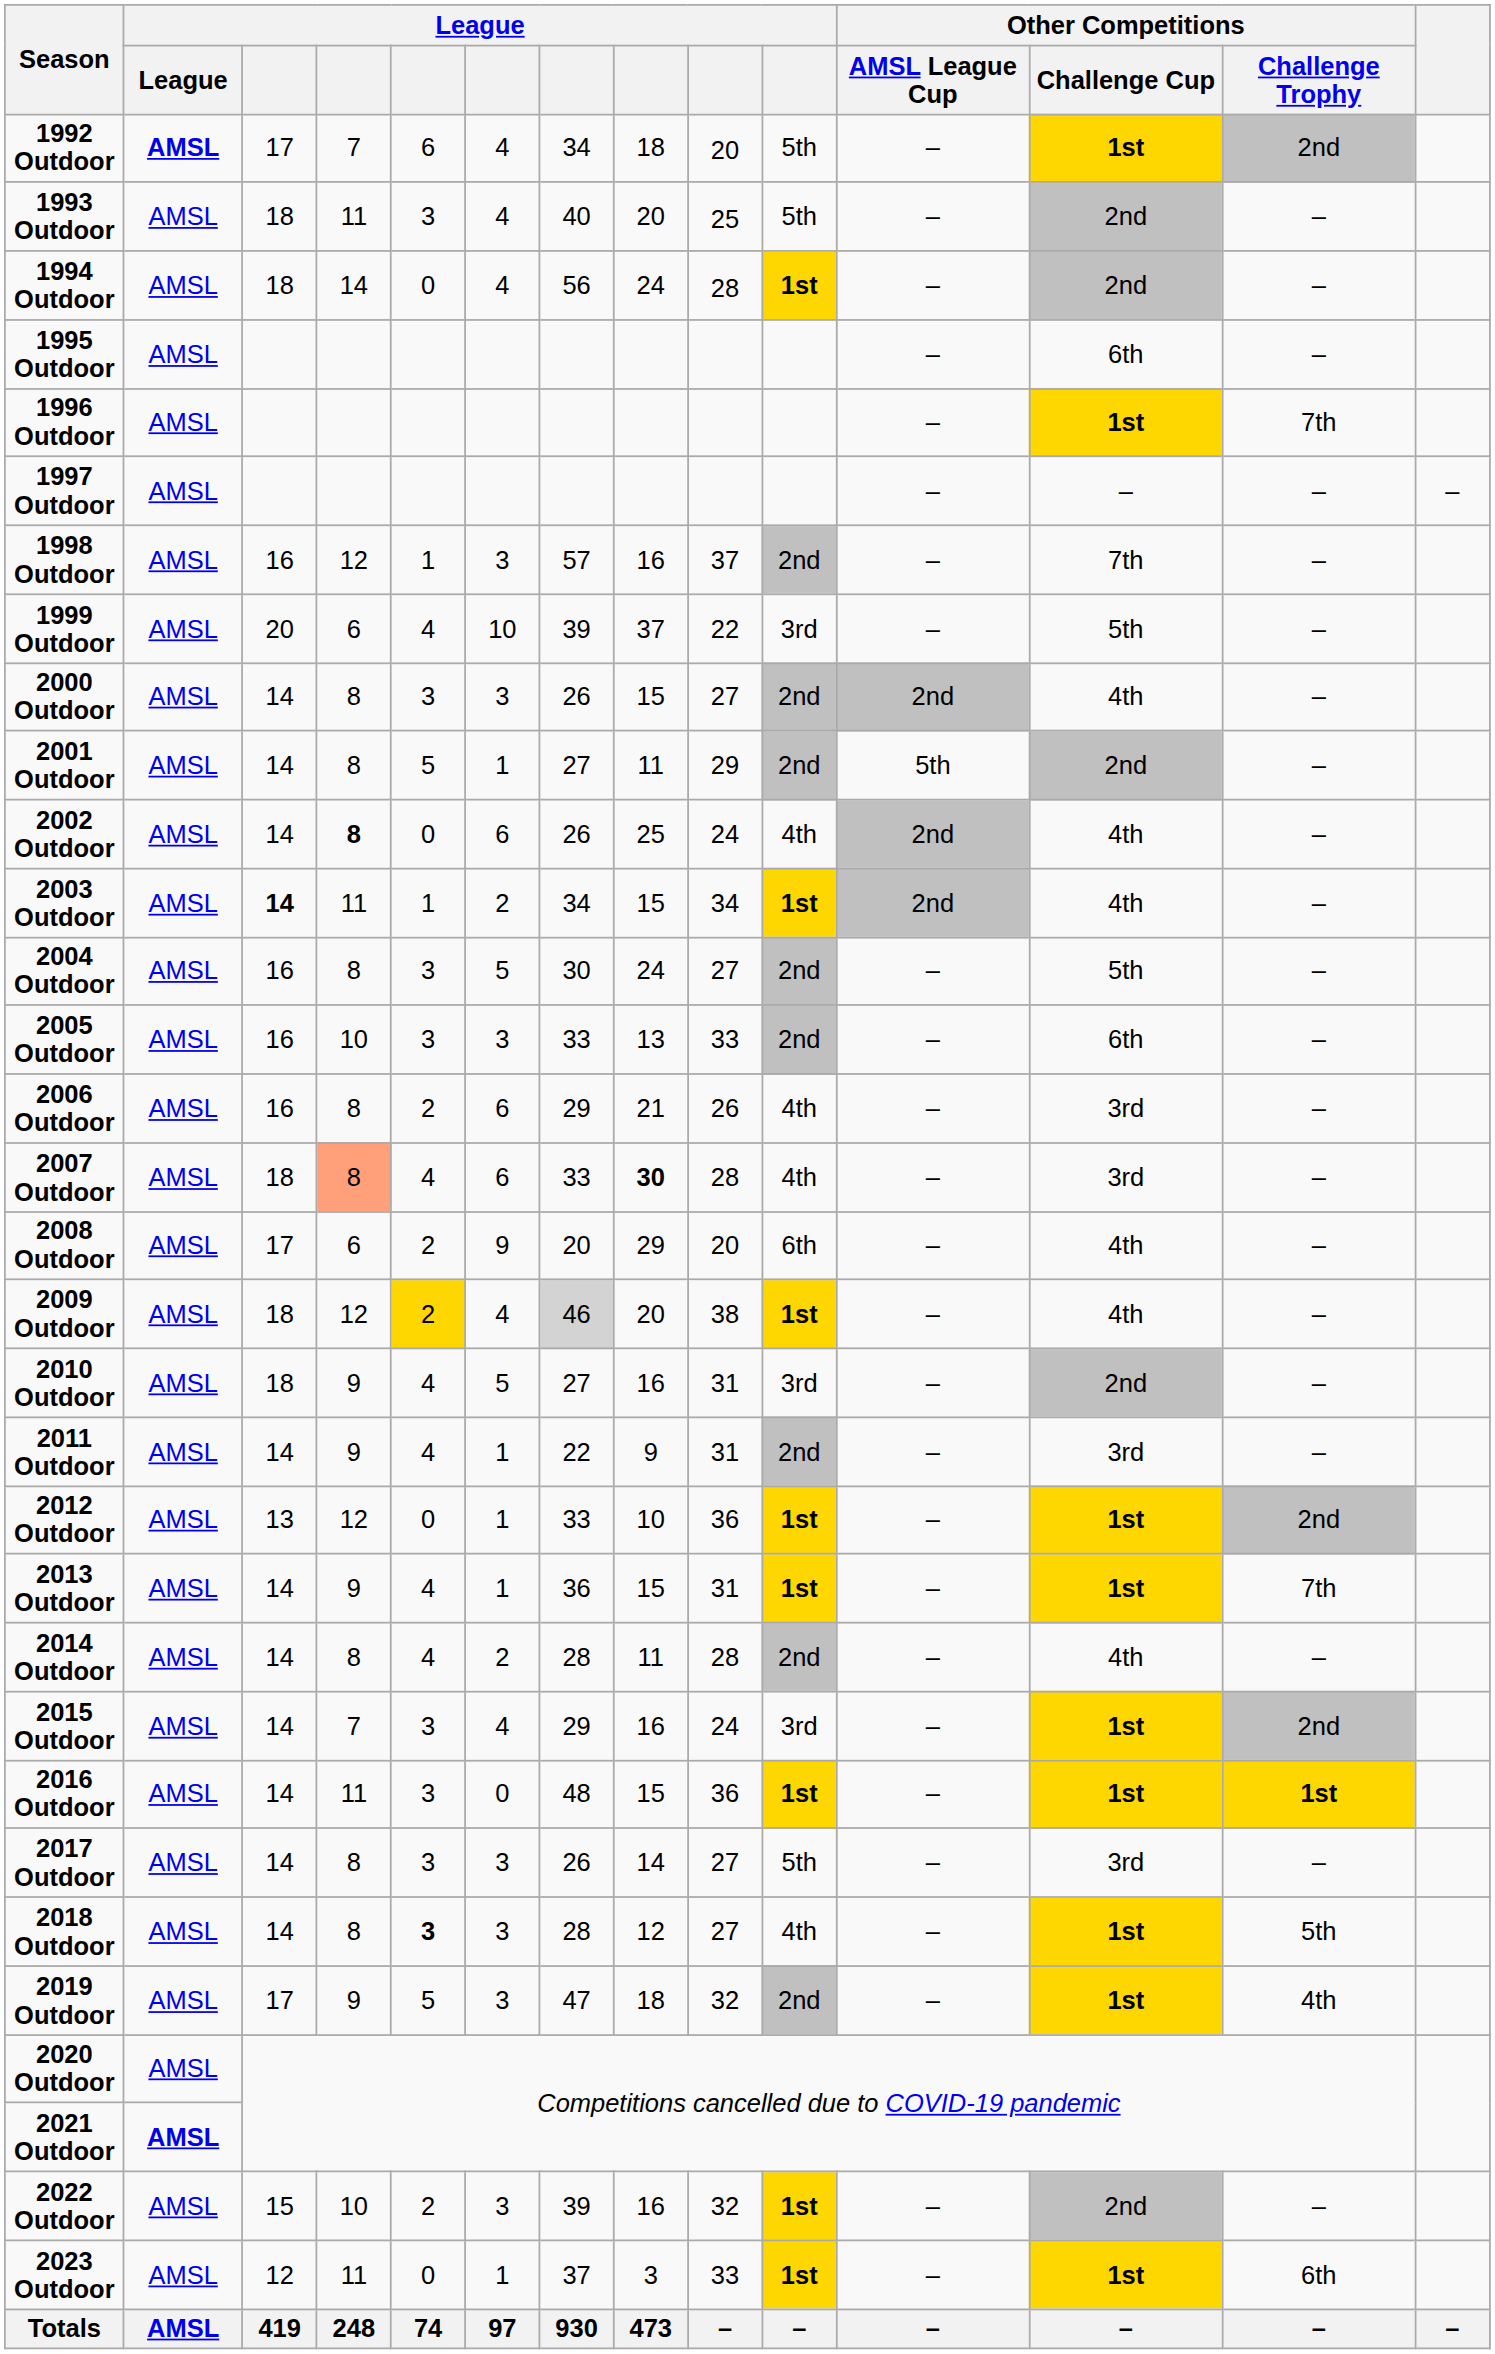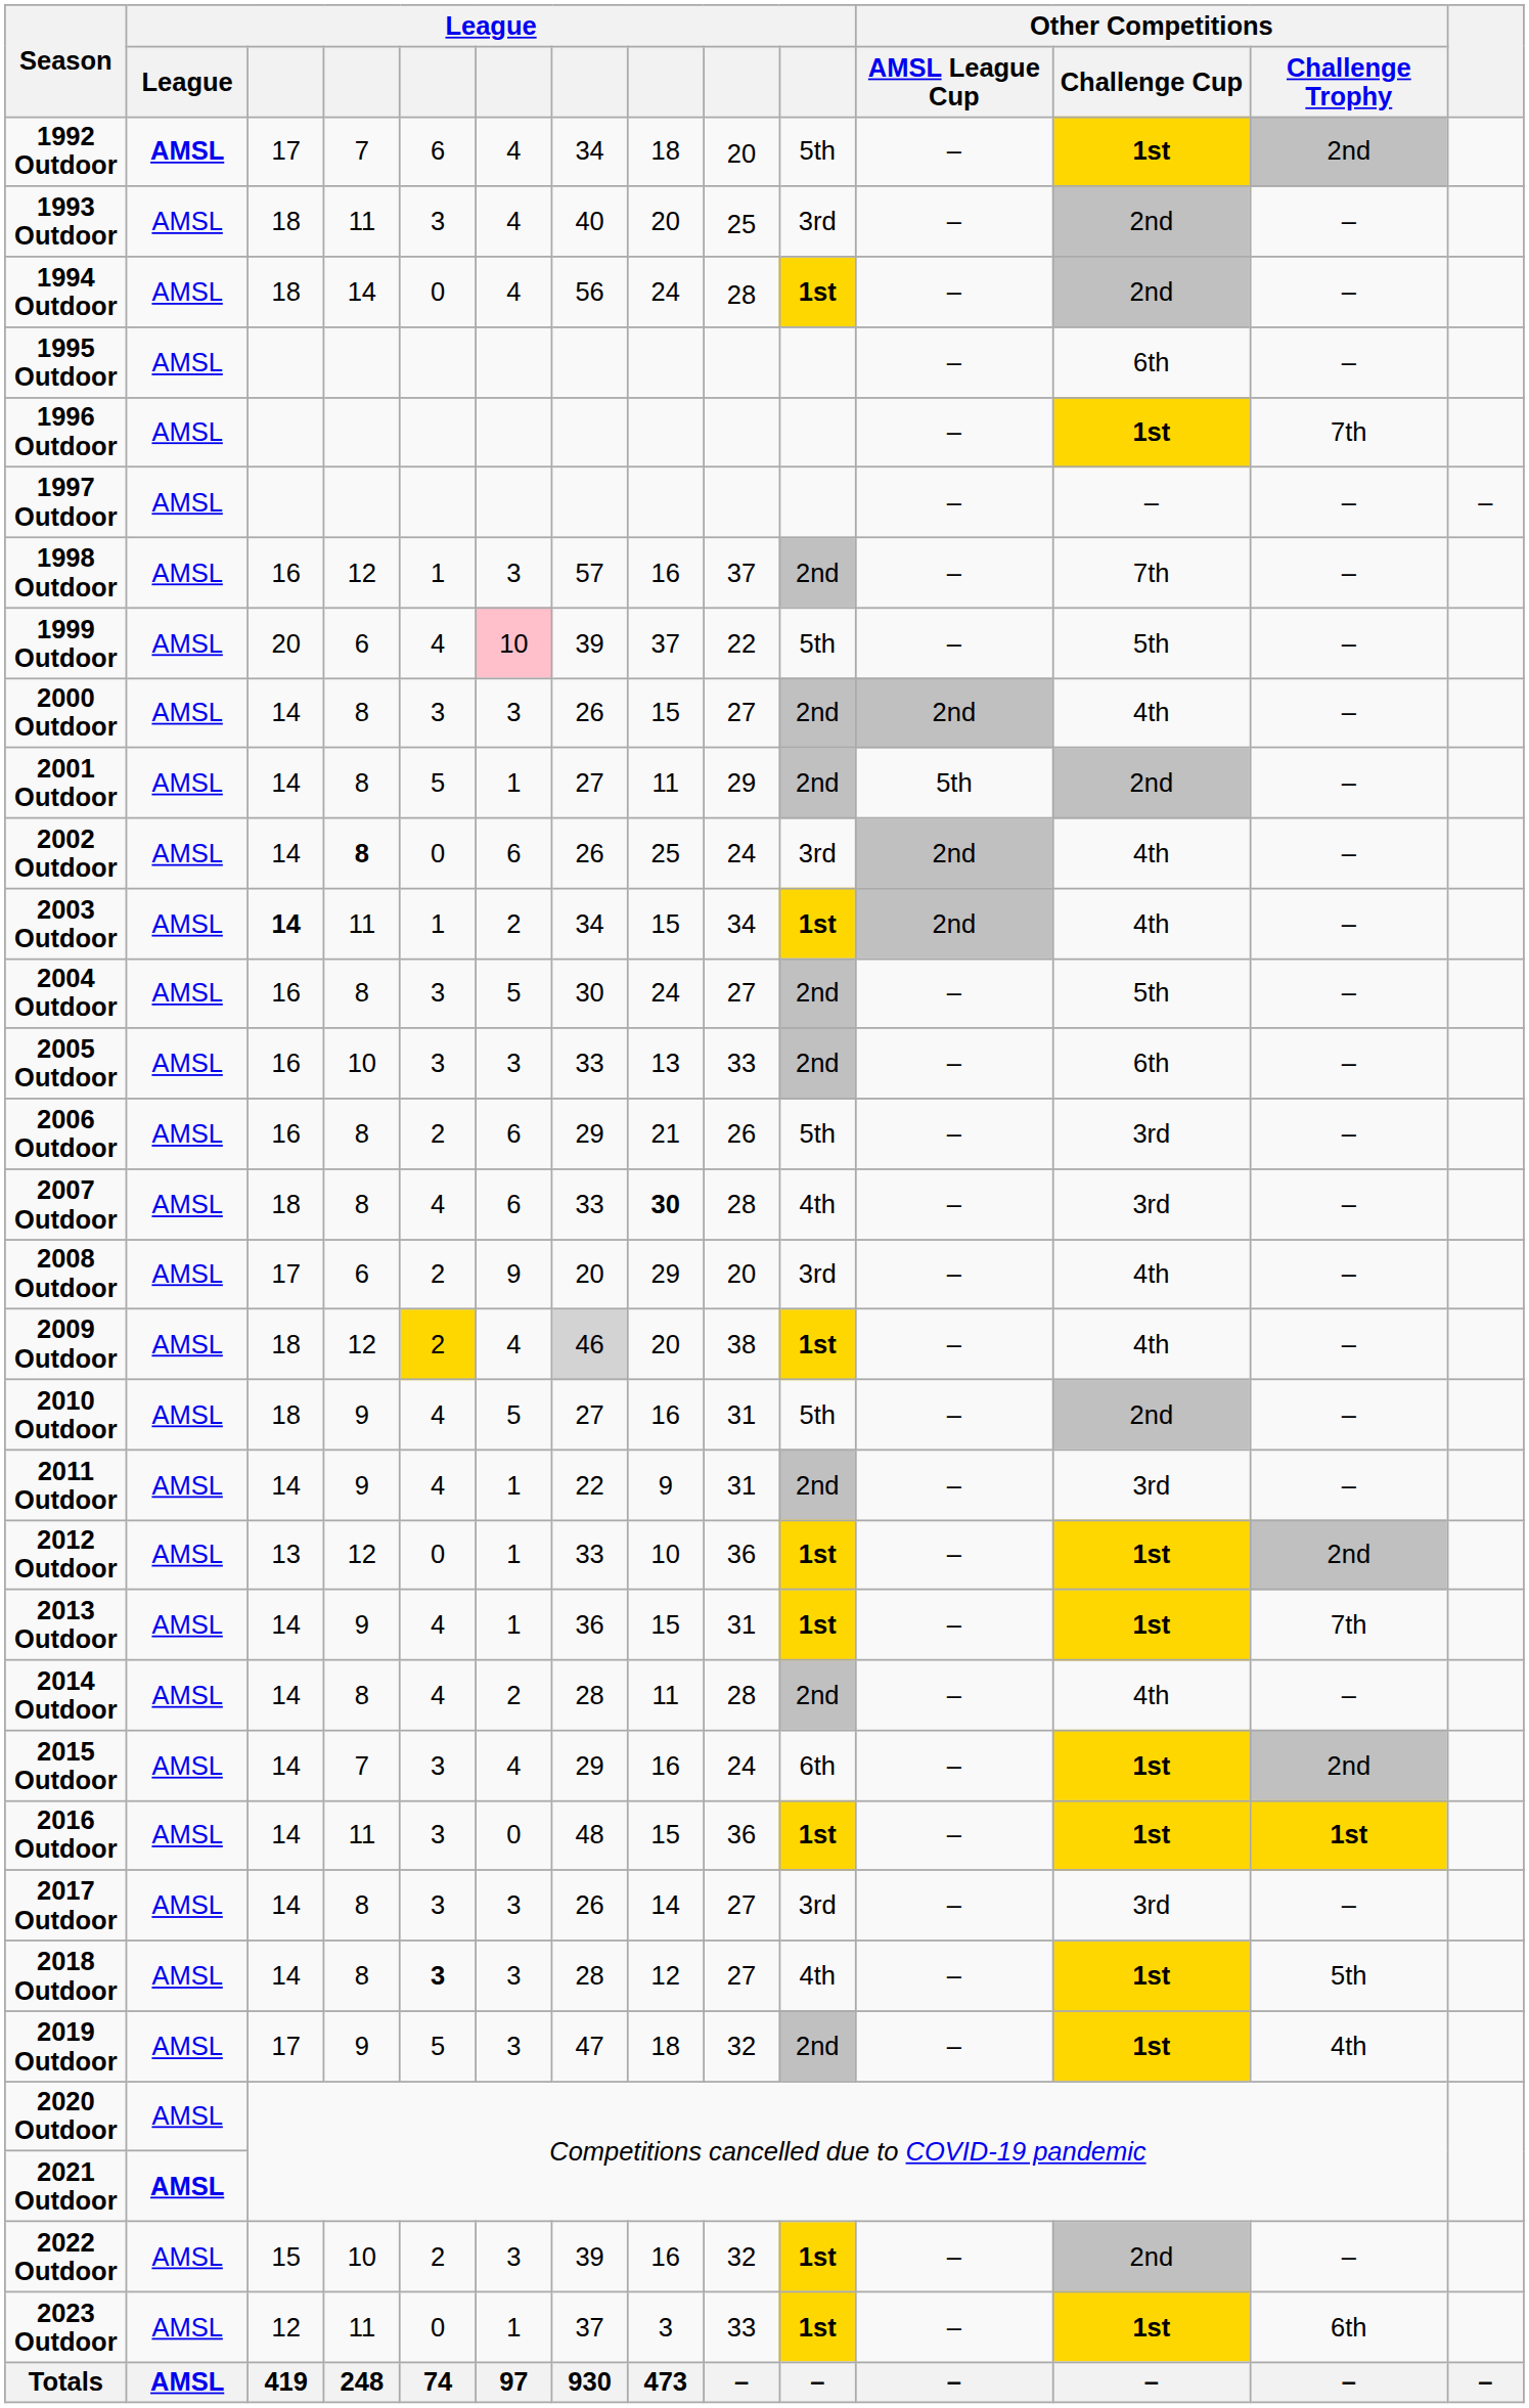1993 Outdoor | column 10: 5th -> 3rd
1999 Outdoor | column 6: no background -> pink background
1999 Outdoor | column 10: 3rd -> 5th
2002 Outdoor | column 10: 4th -> 3rd
2006 Outdoor | column 10: 4th -> 5th
2007 Outdoor | column 4: lightsalmon background -> no background
2008 Outdoor | column 10: 6th -> 3rd
2010 Outdoor | column 10: 3rd -> 5th
2015 Outdoor | column 10: 3rd -> 6th
2017 Outdoor | column 10: 5th -> 3rd
